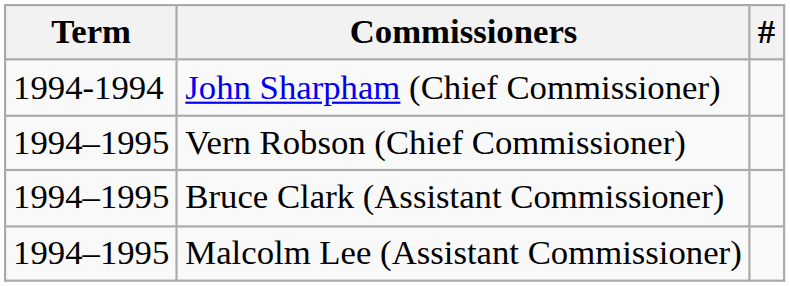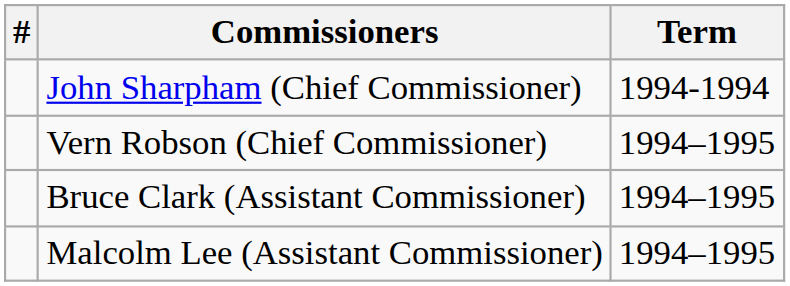columns swapped: # <-> Term
